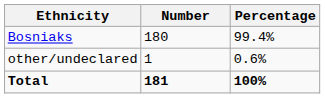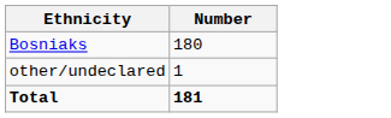- column: Percentage | 99.4% | 0.6% | 100%
